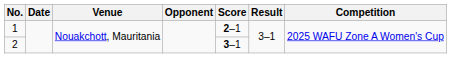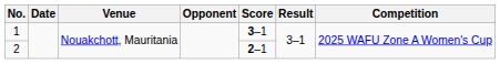1 | Score: 2–1 -> 3–1
2 | Score: 3–1 -> 2–1
